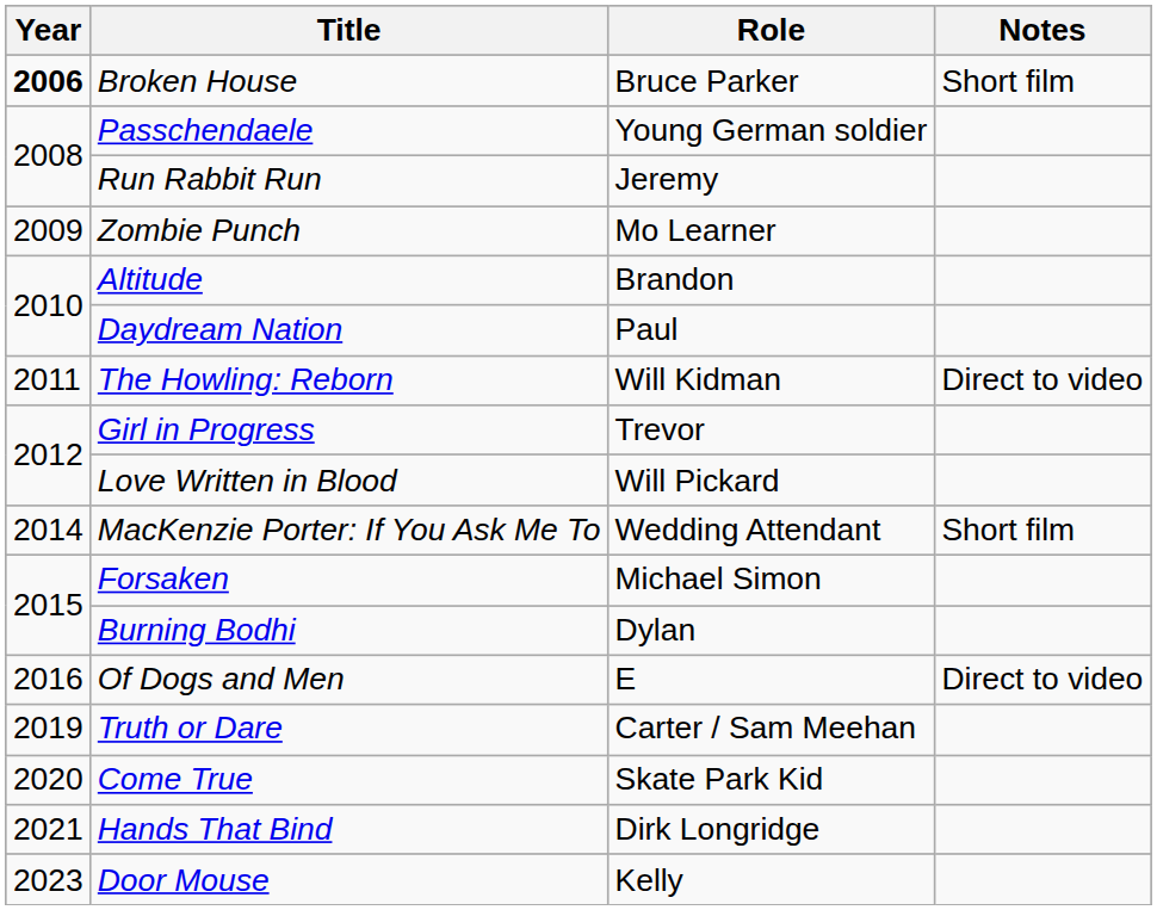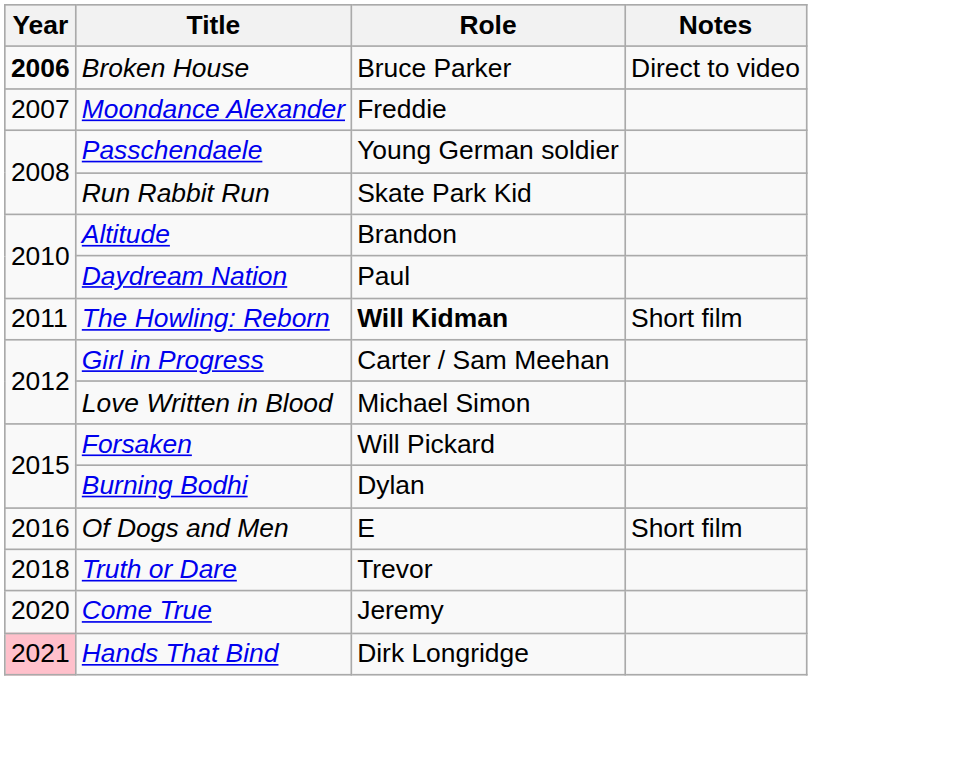Broken House | Notes: Short film -> Direct to video
+ row: 2007 | Moondance Alexander | Freddie
Run Rabbit Run | Role: Jeremy -> Skate Park Kid
- row: 2009 | Zombie Punch | Mo Learner
The Howling: Reborn | Role: normal -> bold
The Howling: Reborn | Notes: Direct to video -> Short film
Girl in Progress | Role: Trevor -> Carter / Sam Meehan
Love Written in Blood | Role: Will Pickard -> Michael Simon
- row: 2014 | MacKenzie Porter: If You Ask Me To | Wedding Attendant | Short film
Forsaken | Role: Michael Simon -> Will Pickard
Of Dogs and Men | Notes: Direct to video -> Short film
Truth or Dare | Year: 2019 -> 2018
Truth or Dare | Role: Carter / Sam Meehan -> Trevor
Come True | Role: Skate Park Kid -> Jeremy
Hands That Bind | Year: no background -> pink background
- row: 2023 | Door Mouse | Kelly
